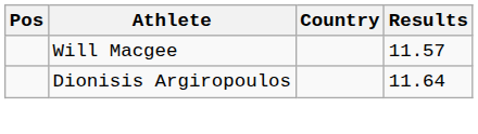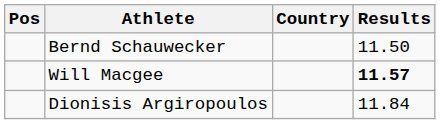+ row: Bernd Schauwecker | 11.50
Will Macgee | Results: normal -> bold
Dionisis Argiropoulos | Results: 11.64 -> 11.84
